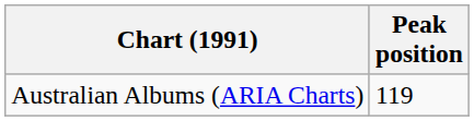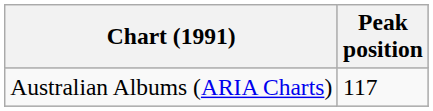Australian Albums (ARIA Charts) | Peak position: 119 -> 117
